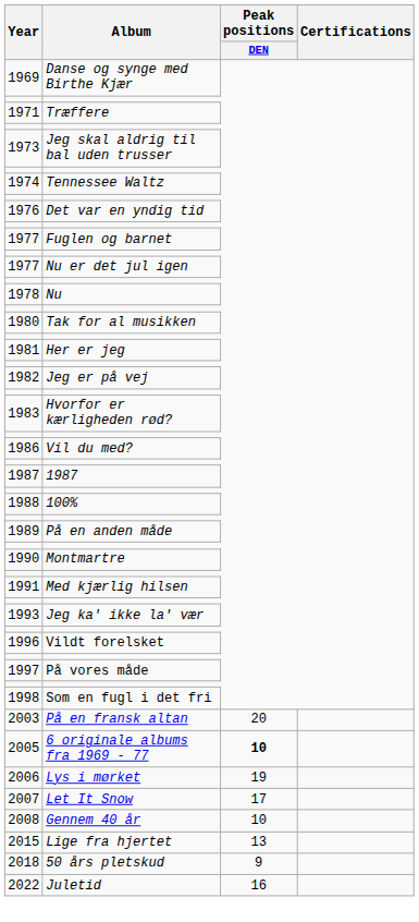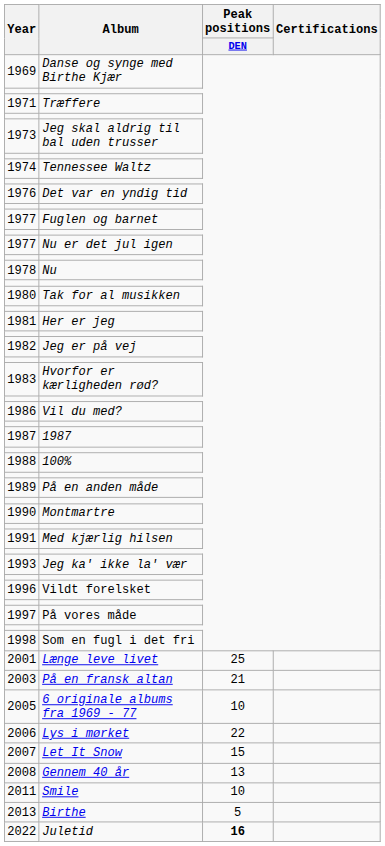+ row: 2001 | Længe leve livet | 25
På en fransk altan | Peak positions / DEN: 20 -> 21
6 originale albums fra 1969 - 77 | Peak positions / DEN: bold -> normal
Lys i mørket | Peak positions / DEN: 19 -> 22
Let It Snow | Peak positions / DEN: 17 -> 15
Gennem 40 år | Peak positions / DEN: 10 -> 13
+ row: 2011 | Smile | 10
+ row: 2013 | Birthe | 5
- row: 2015 | Lige fra hjertet | 13
- row: 2018 | 50 års pletskud | 9
Juletid | Peak positions / DEN: normal -> bold
